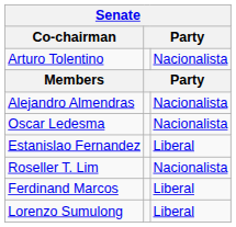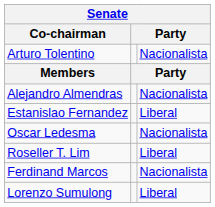rows swapped: Estanislao Fernandez <-> Oscar Ledesma
Roseller T. Lim | column 3: Nacionalista -> Liberal
Ferdinand Marcos | column 3: Liberal -> Nacionalista
